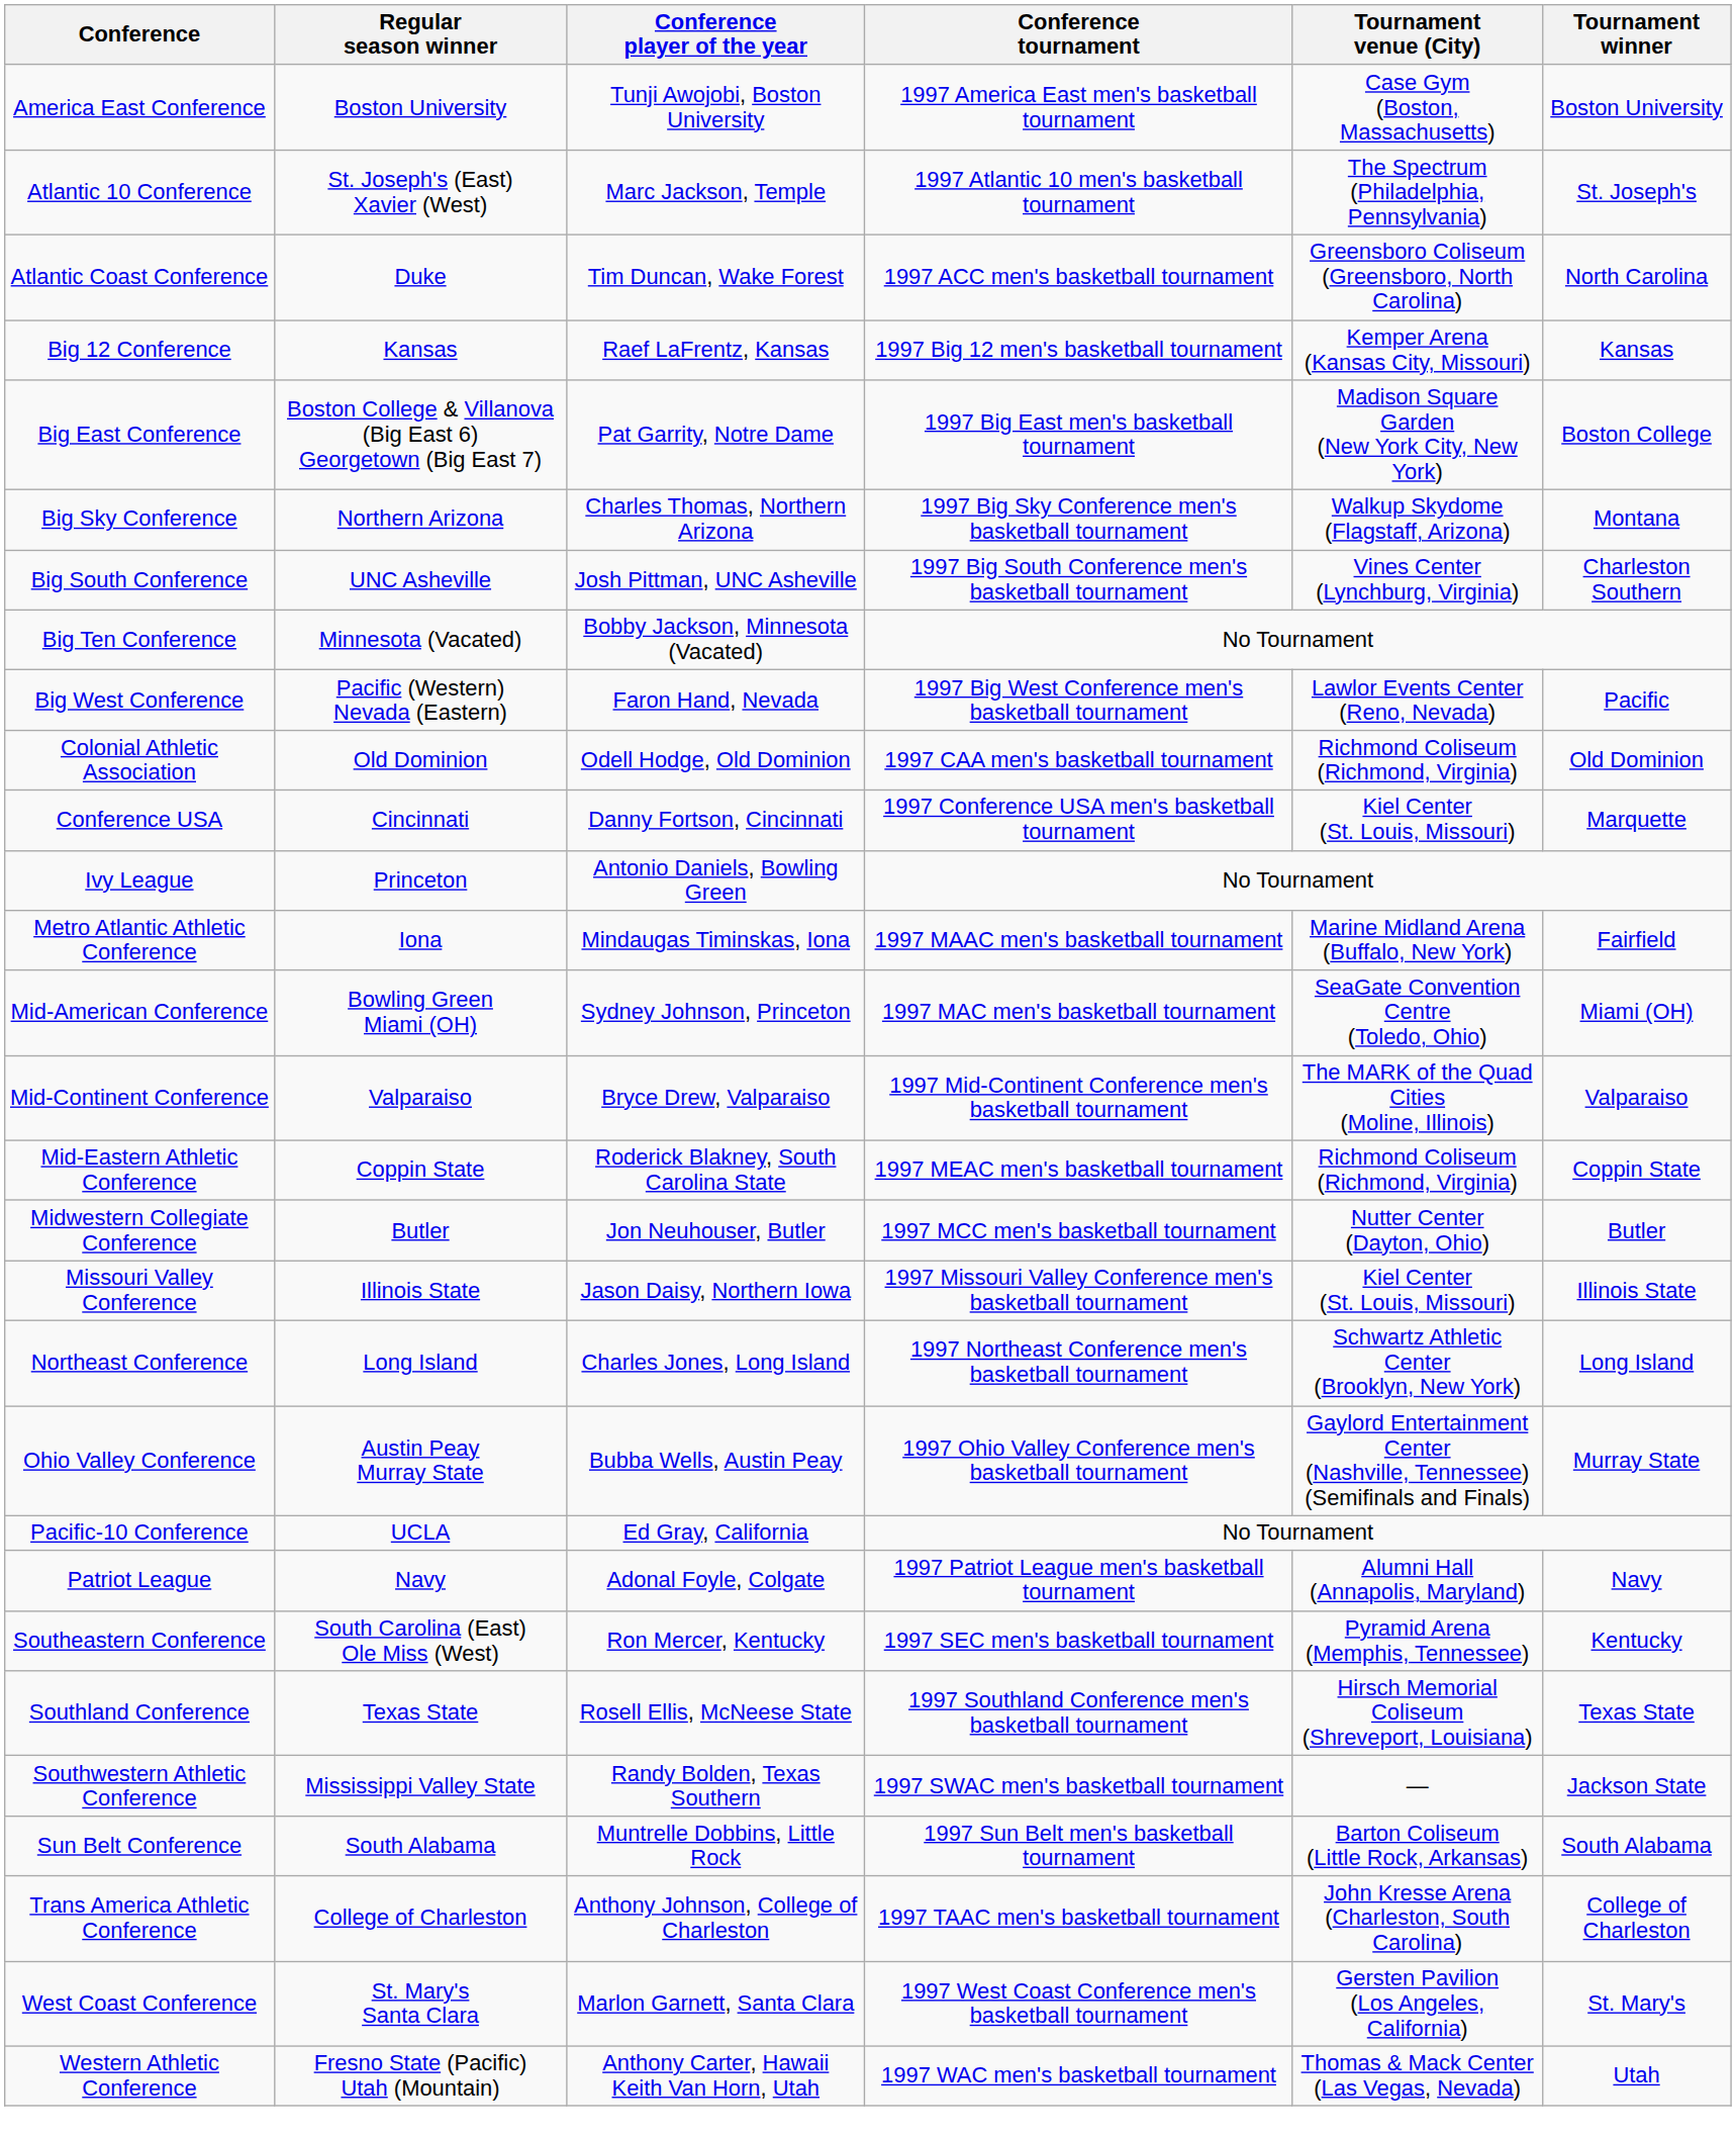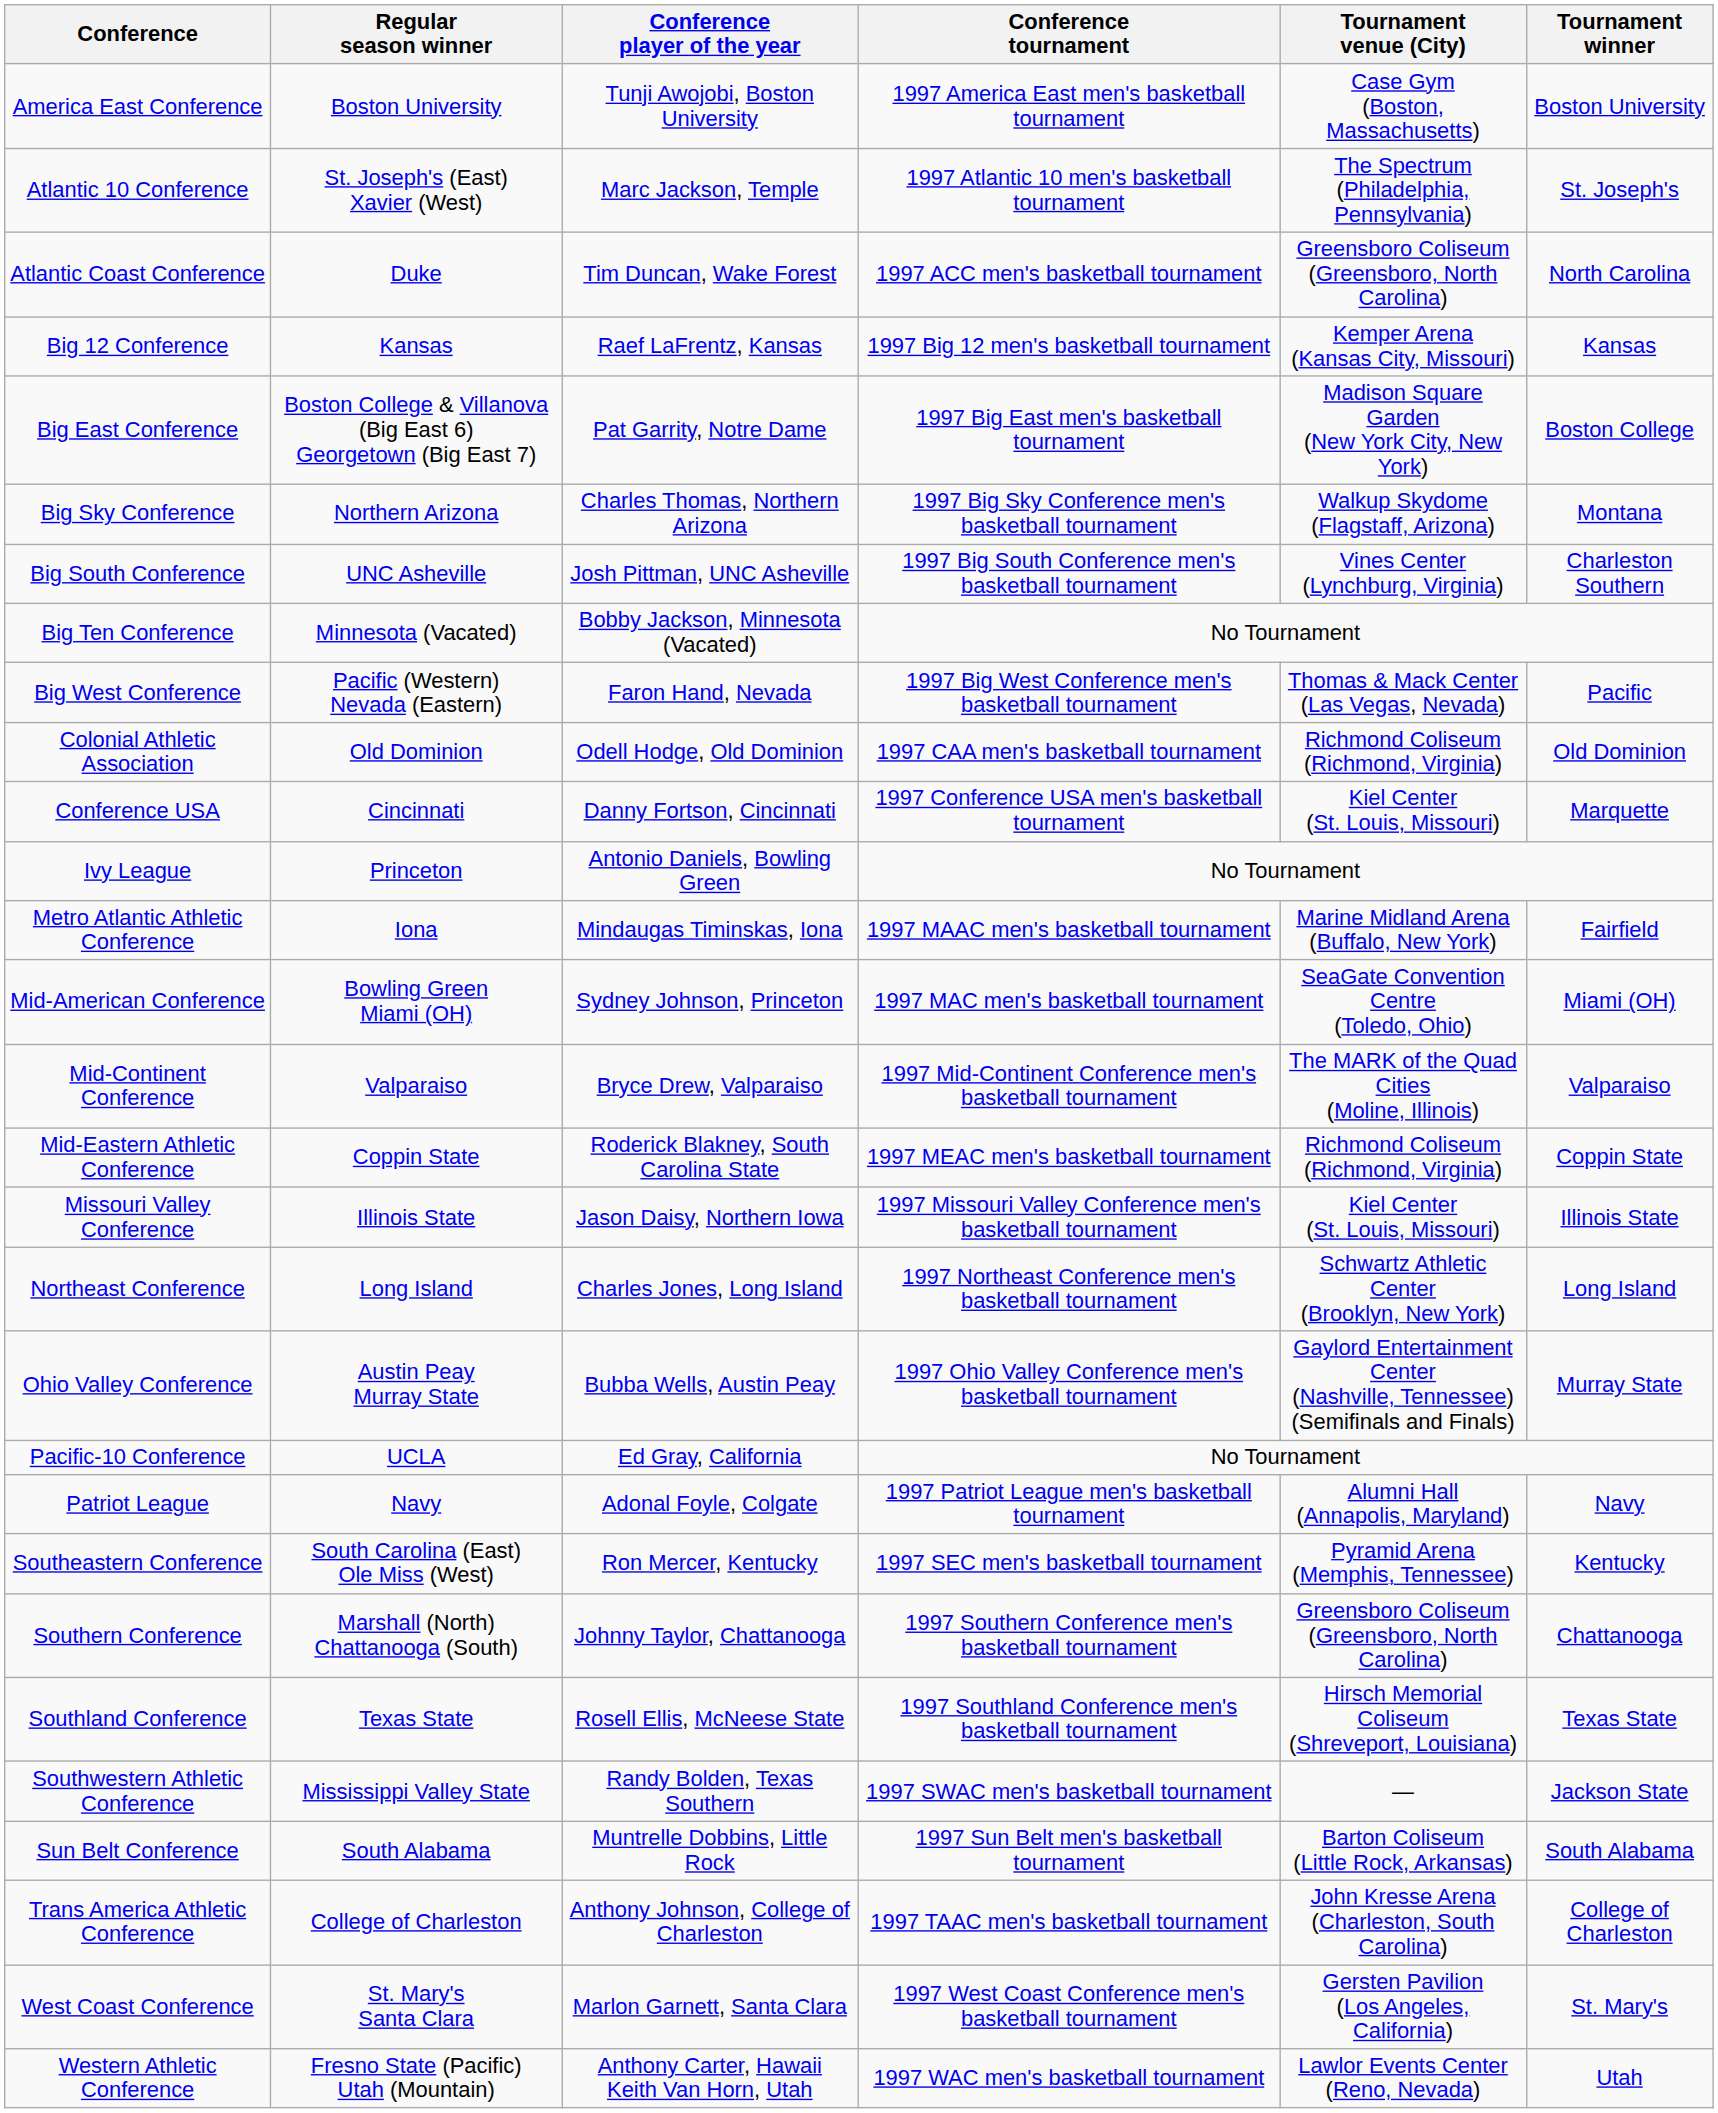Big West Conference | Tournament venue (City): Lawlor Events Center (Reno, Nevada) -> Thomas & Mack Center (Las Vegas, Nevada)
- row: Midwestern Collegiate Conference | Butler | Jon Neuhouser, Butler | 1997 MCC men's basketball tournament | Nutter Center (Dayton, Ohio) | Butler
+ row: Southern Conference | Marshall (North) Chattanooga (South) | Johnny Taylor, Chattanooga | 1997 Southern Conference men's basketball tournament | Greensboro Coliseum (Greensboro, North Carolina) | Chattanooga
Western Athletic Conference | Tournament venue (City): Thomas & Mack Center (Las Vegas, Nevada) -> Lawlor Events Center (Reno, Nevada)
